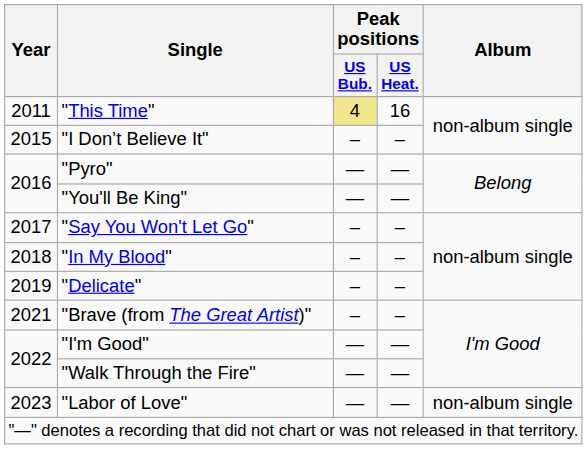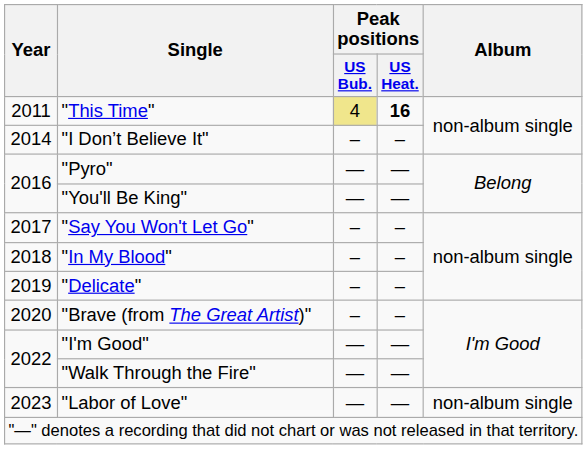"This Time" | Peak positions / US Heat.: normal -> bold
"I Don’t Believe It" | Year: 2015 -> 2014
"Brave (from The Great Artist)" | Year: 2021 -> 2020
